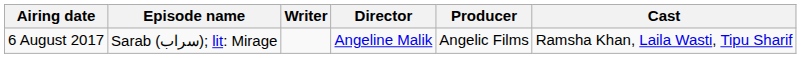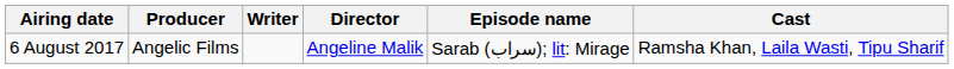columns swapped: Episode name <-> Producer
